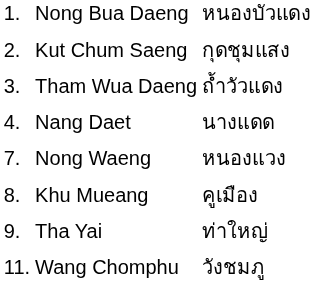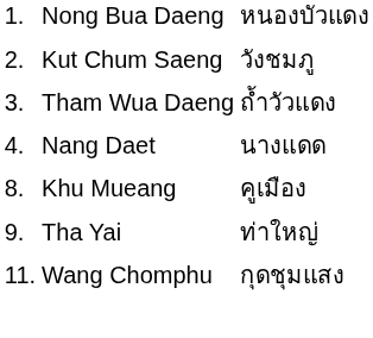Kut Chum Saeng | column 3: กุดชุมแสง -> วังชมภู
- row: 7. | Nong Waeng | หนองแวง
Wang Chomphu | column 3: วังชมภู -> กุดชุมแสง
